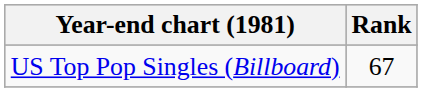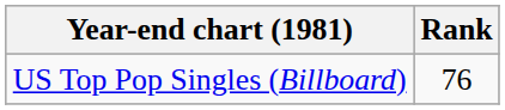US Top Pop Singles (Billboard) | Rank: 67 -> 76
